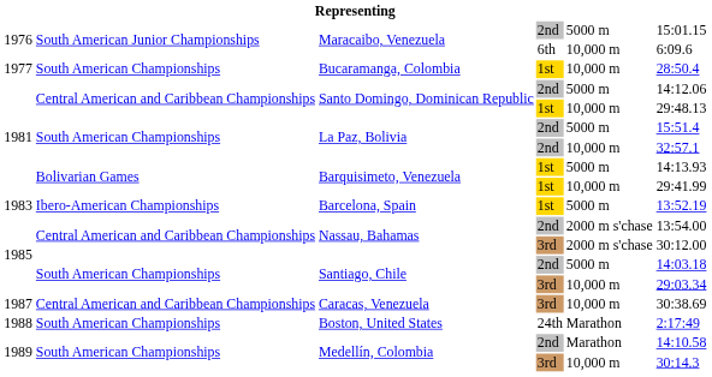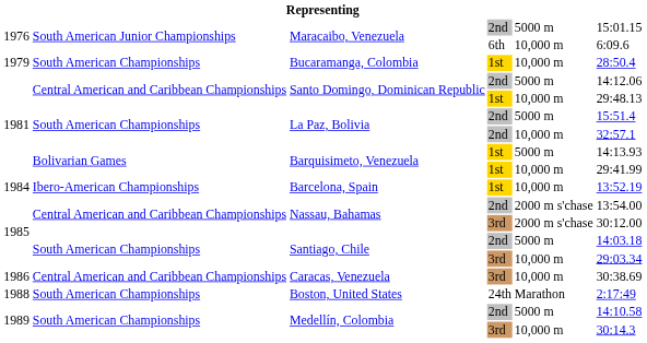Bucaramanga, Colombia | column 1: 1977 -> 1979
Barcelona, Spain | column 1: 1983 -> 1984
Barcelona, Spain | column 5: 5000 m -> 10,000 m
Caracas, Venezuela | column 1: 1987 -> 1986
Medellín, Colombia / 2nd | column 5: Marathon -> 5000 m
